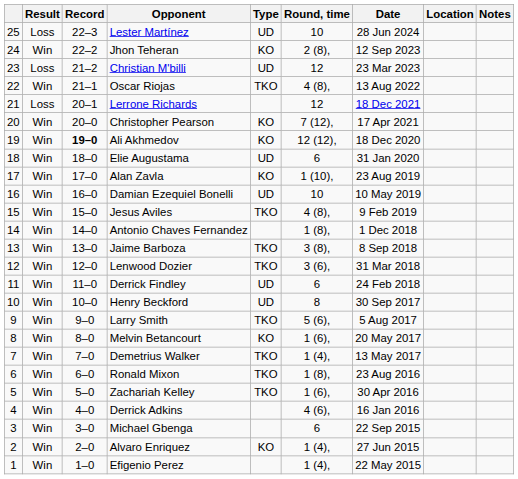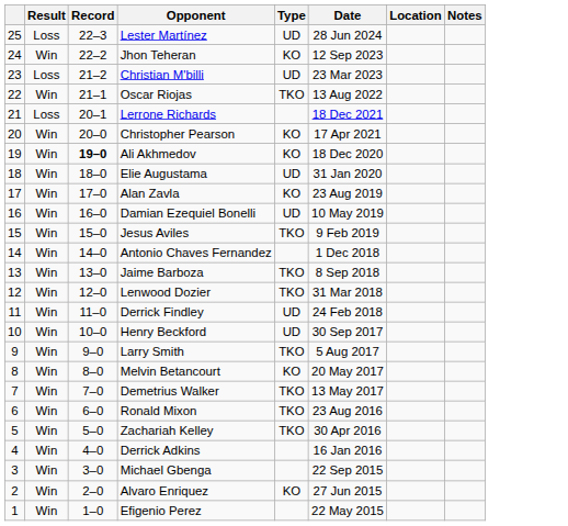- column: Round, time | 10 | 2 (8), | 12 | 4 (8), | 12 | 7 (12), | 12 (12), | 6 | 1 (10), | 10 | 4 (8), | 1 (8), | 3 (8), | 3 (6), | 6 | 8 | 5 (6), | 1 (6), | 1 (4), | 1 (8), | 1 (6), | 4 (6), | 6 | 1 (4), | 1 (4),
